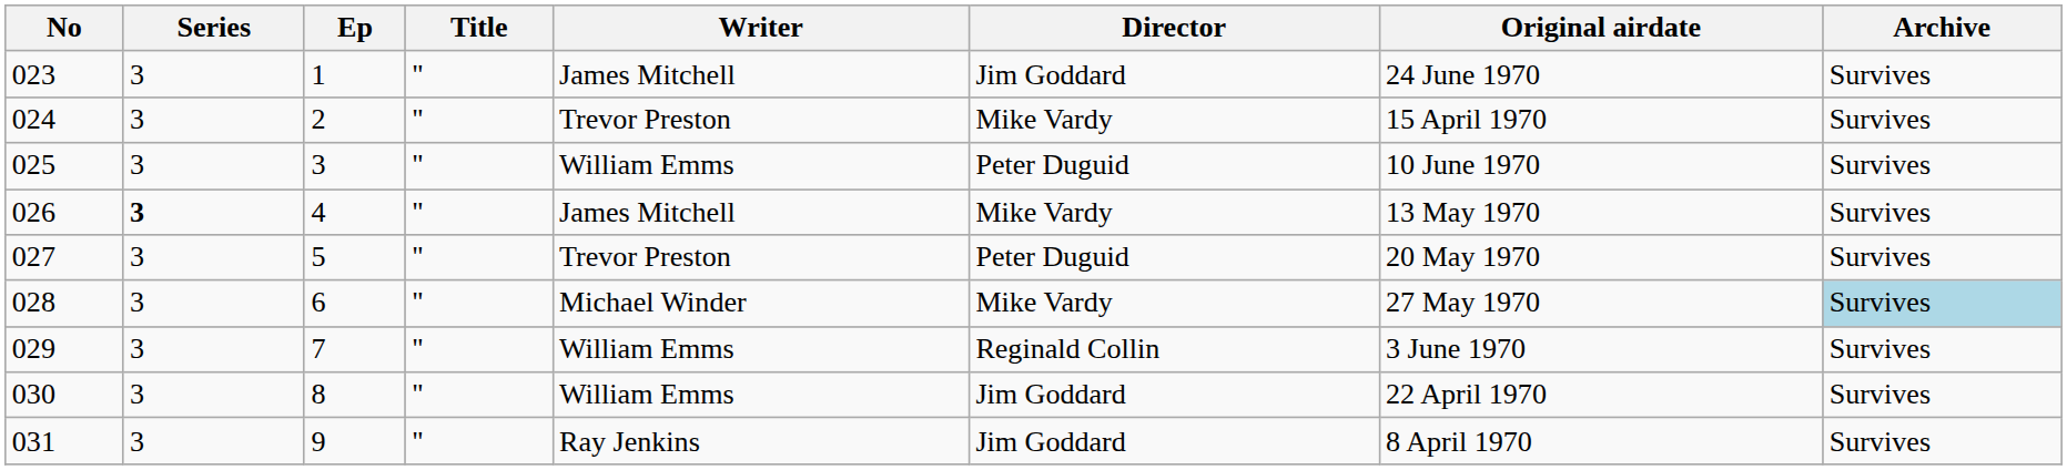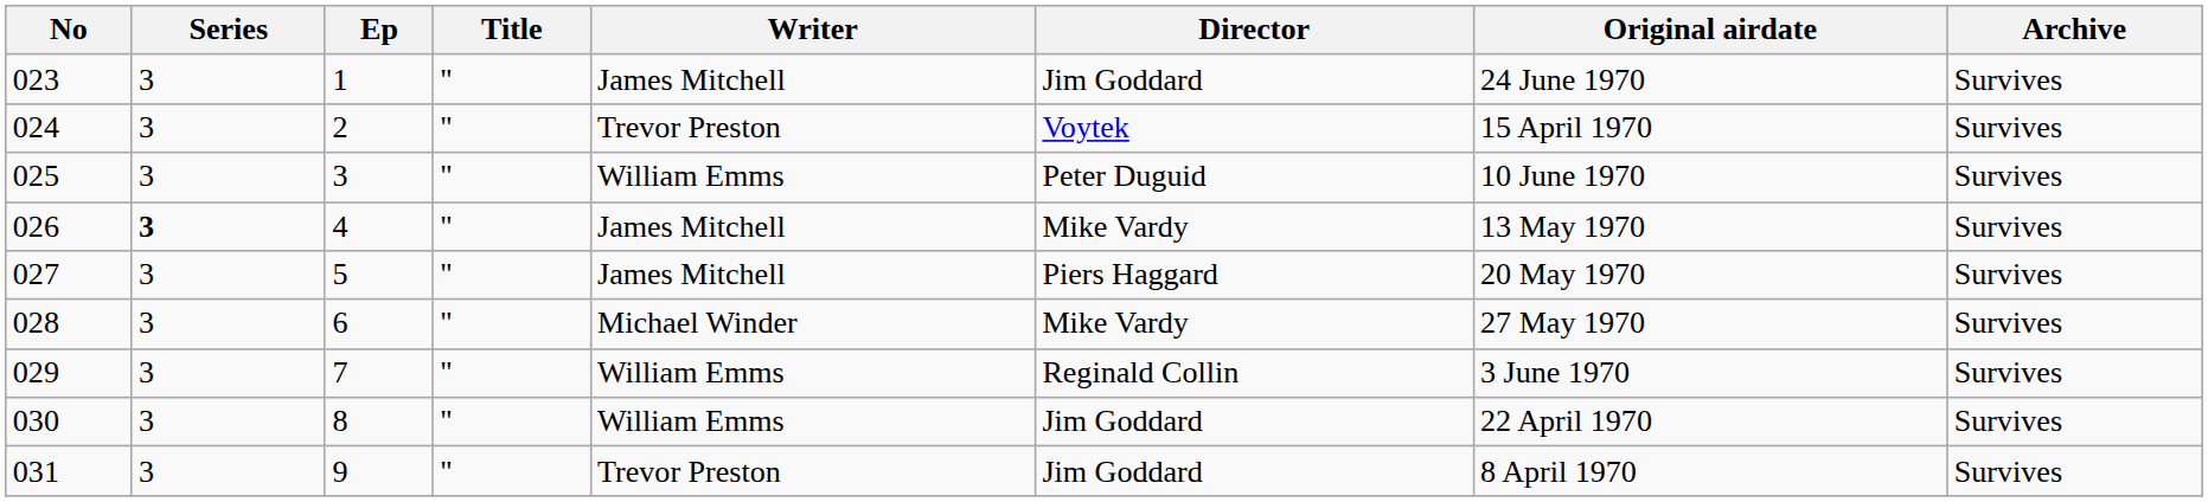024 | Director: Mike Vardy -> Voytek
027 | Writer: Trevor Preston -> James Mitchell
027 | Director: Peter Duguid -> Piers Haggard
028 | Archive: lightblue background -> no background
031 | Writer: Ray Jenkins -> Trevor Preston
